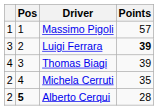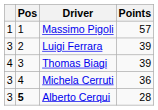Luigi Ferrara | Points: bold -> normal
Michela Cerruti | column 1: 2 -> 3
Michela Cerruti | Points: 35 -> 36
Alberto Cerqui | column 1: 2 -> 3
